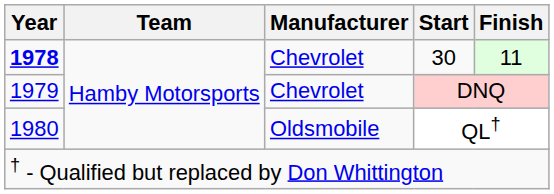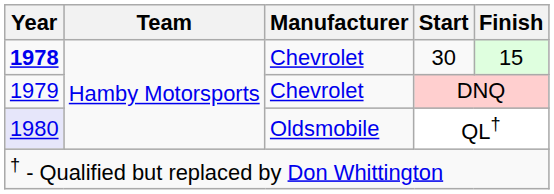30 | Finish: 11 -> 15
QL† | Year: no background -> lavender background
